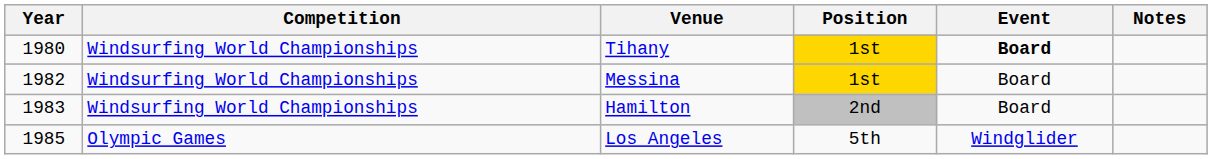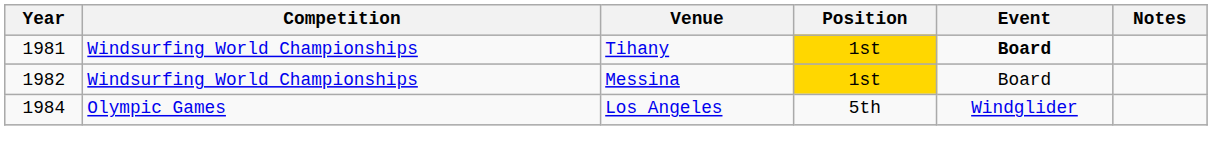Tihany | Year: 1980 -> 1981
- row: 1983 | Windsurfing World Championships | Hamilton | 2nd | Board
Los Angeles | Year: 1985 -> 1984
